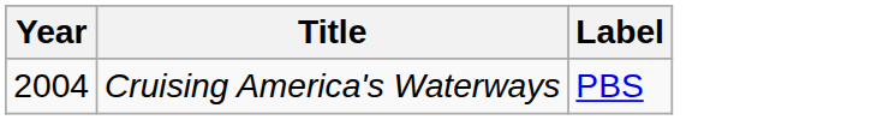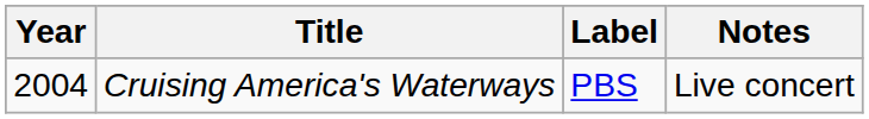+ column: Notes | Live concert
